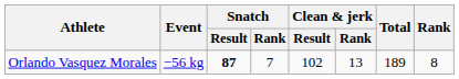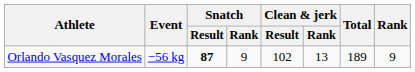Orlando Vasquez Morales | Snatch / Rank: 7 -> 9
Orlando Vasquez Morales | Rank: 8 -> 9
